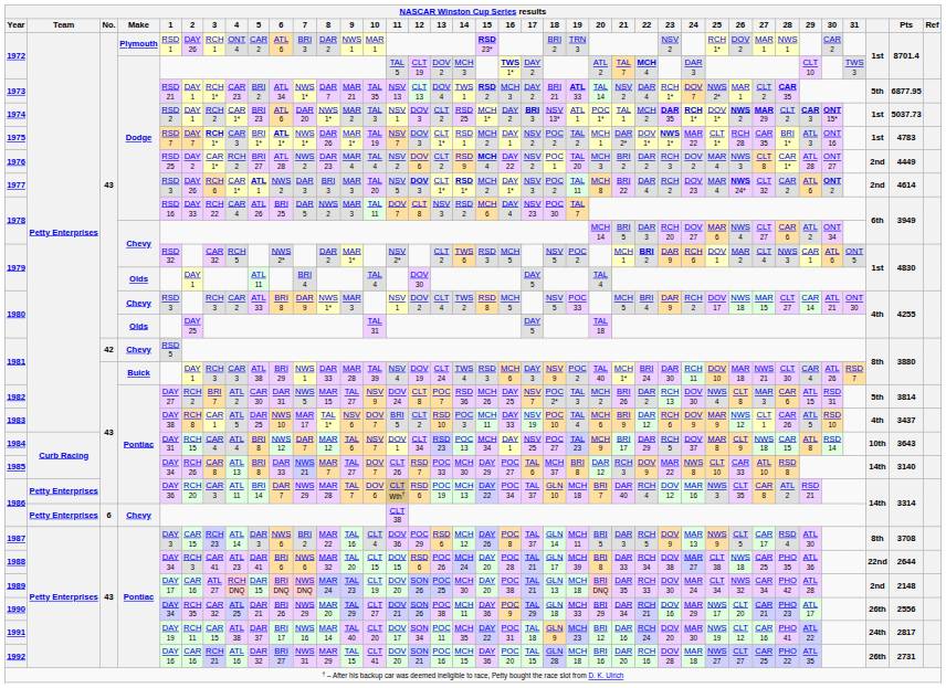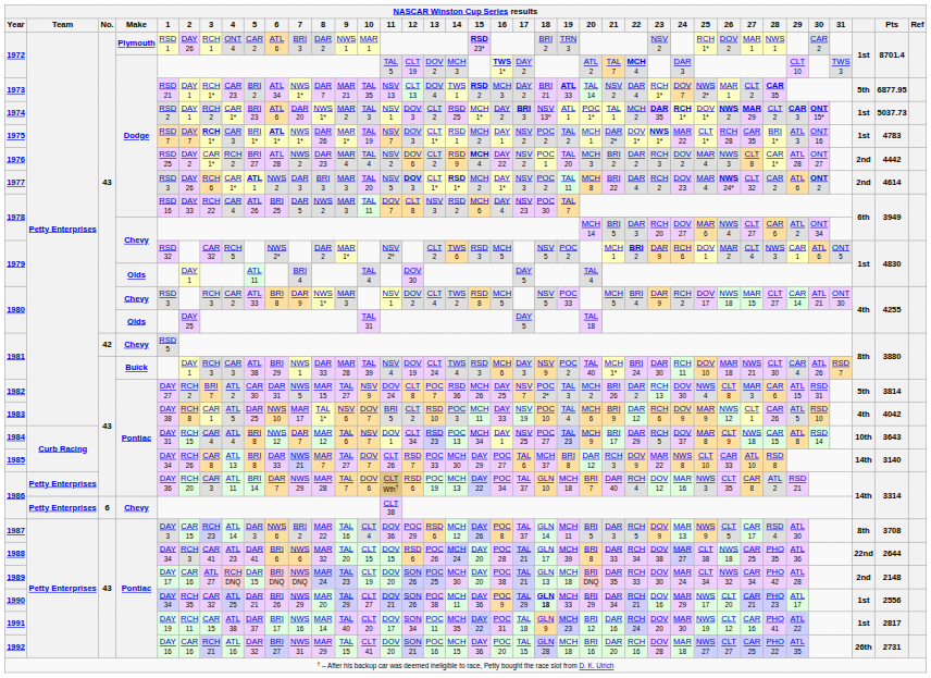1976 | Pts: 4449 -> 4442
1983 | Pts: 3437 -> 4042
1990 | 18: normal -> bold
1990 | column 36: 26th -> 1st
1991 | column 36: 24th -> 1st
